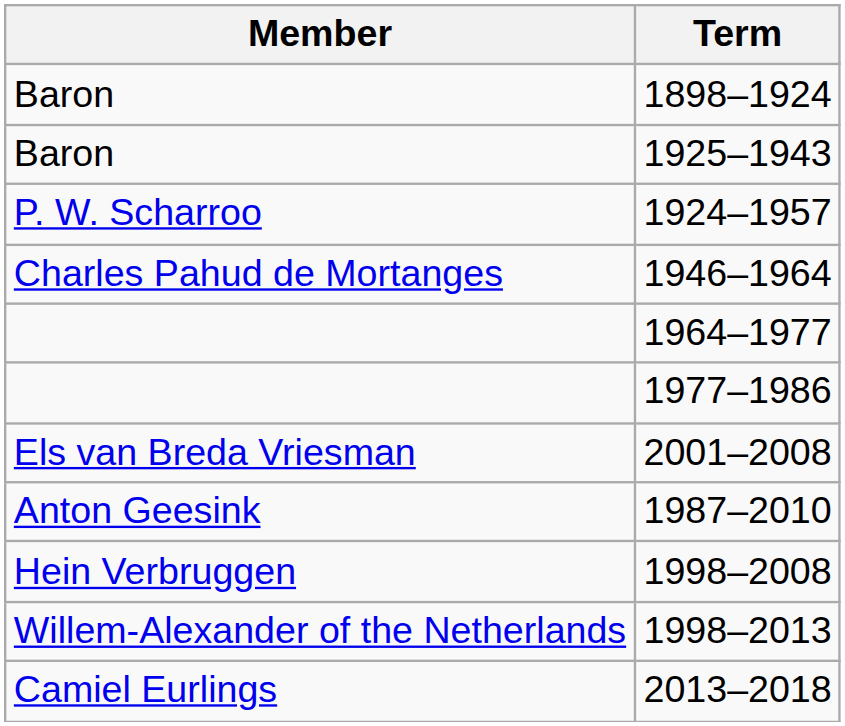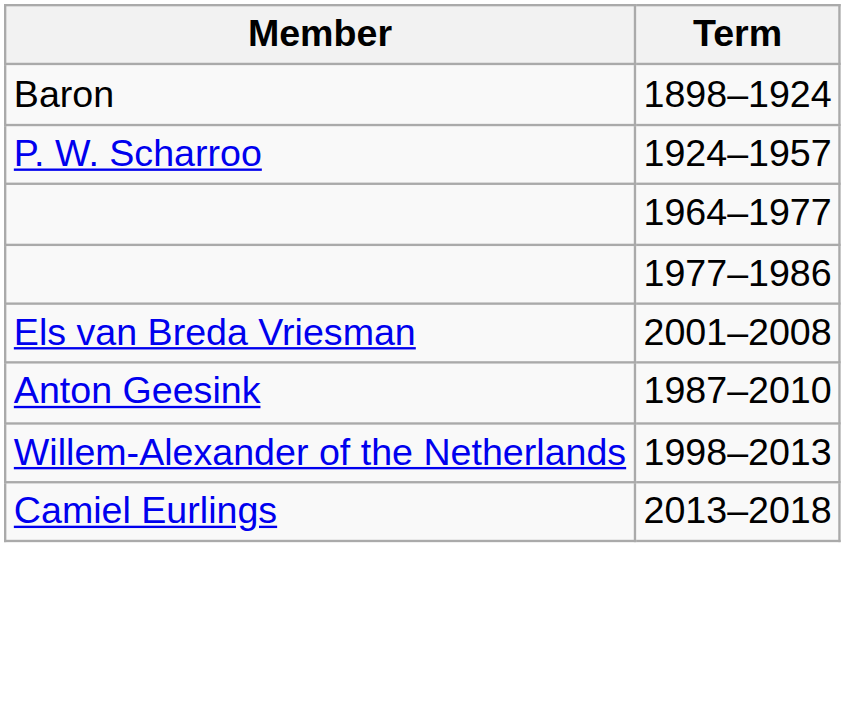- row: Baron | 1925–1943
- row: Charles Pahud de Mortanges | 1946–1964
- row: Hein Verbruggen | 1998–2008
